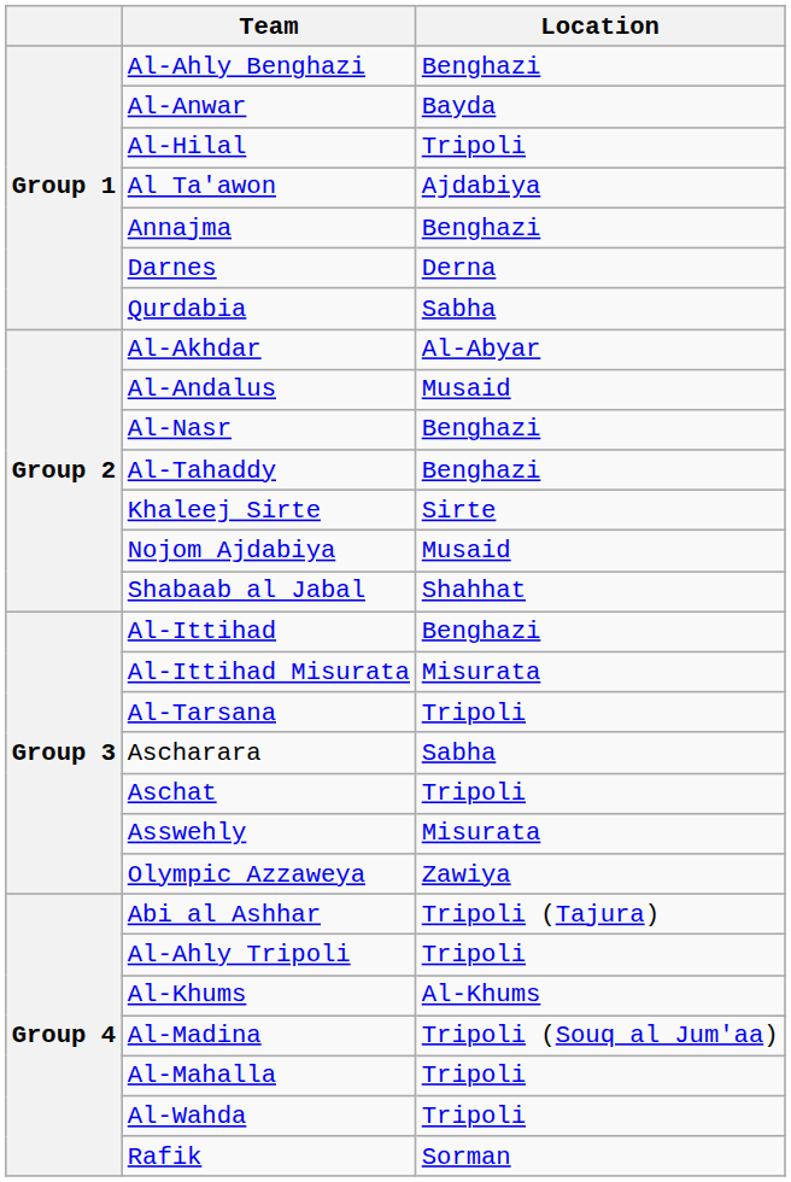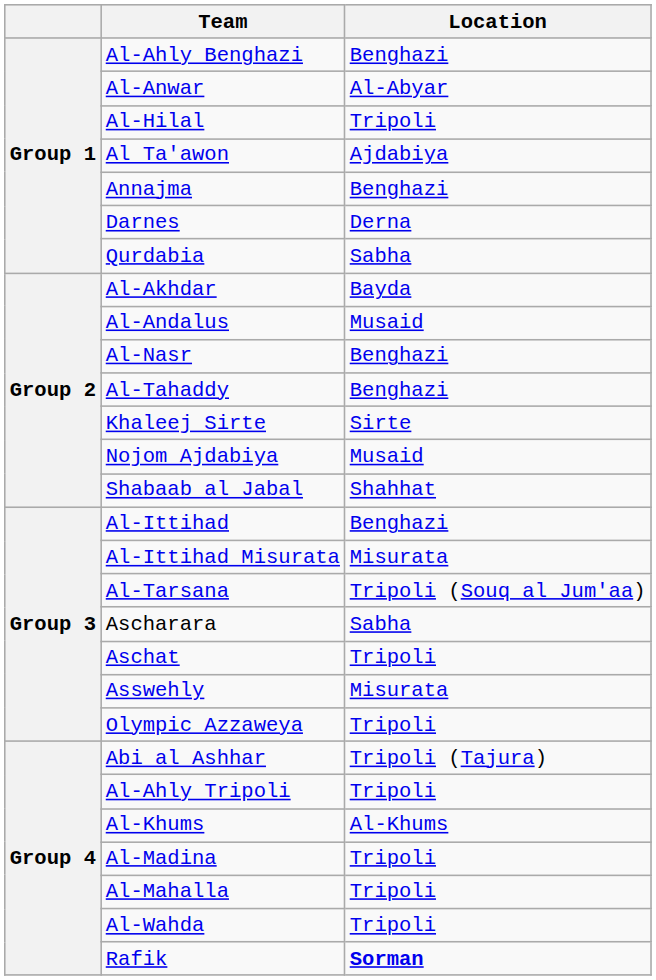Al-Anwar | Location: Bayda -> Al-Abyar
Al-Akhdar | Location: Al-Abyar -> Bayda
Al-Tarsana | Location: Tripoli -> Tripoli (Souq al Jum'aa)
Olympic Azzaweya | Location: Zawiya -> Tripoli
Al-Madina | Location: Tripoli (Souq al Jum'aa) -> Tripoli
Rafik | Location: normal -> bold
